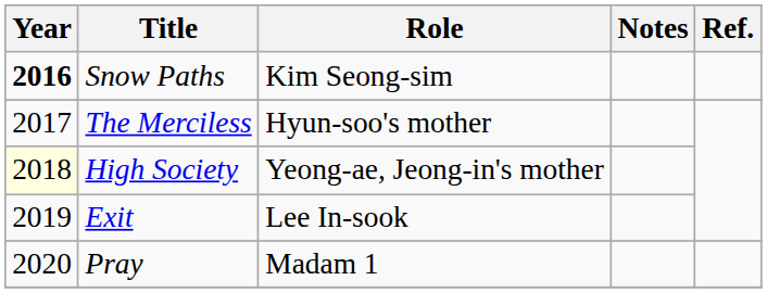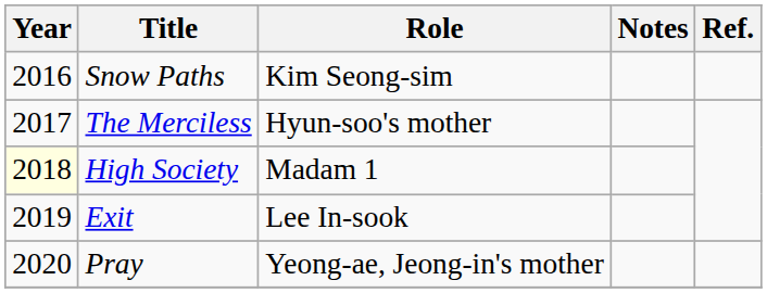Snow Paths | Year: bold -> normal
High Society | Role: Yeong-ae, Jeong-in's mother -> Madam 1
Pray | Role: Madam 1 -> Yeong-ae, Jeong-in's mother
